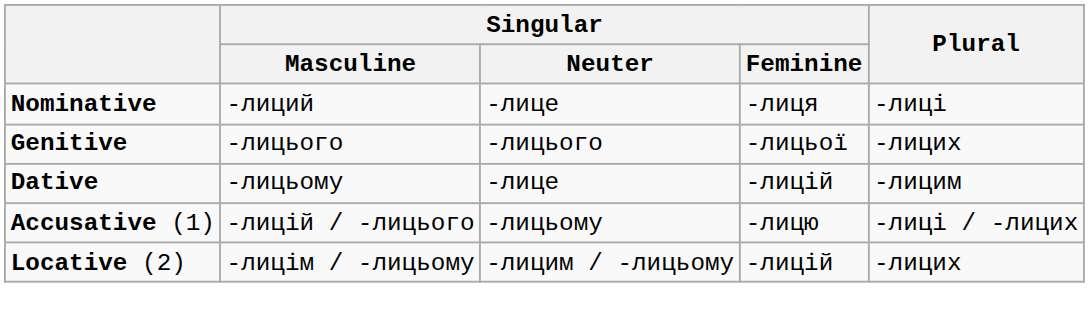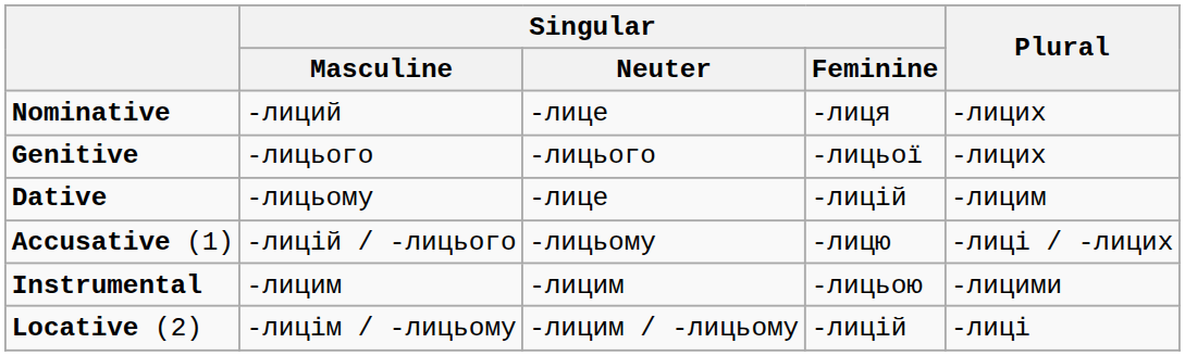Nominative | Plural: -лиці -> -лицих
+ row: Instrumental | -лицим | -лицим | -лицьою | -лицими
Locative (2) | Plural: -лицих -> -лиці
